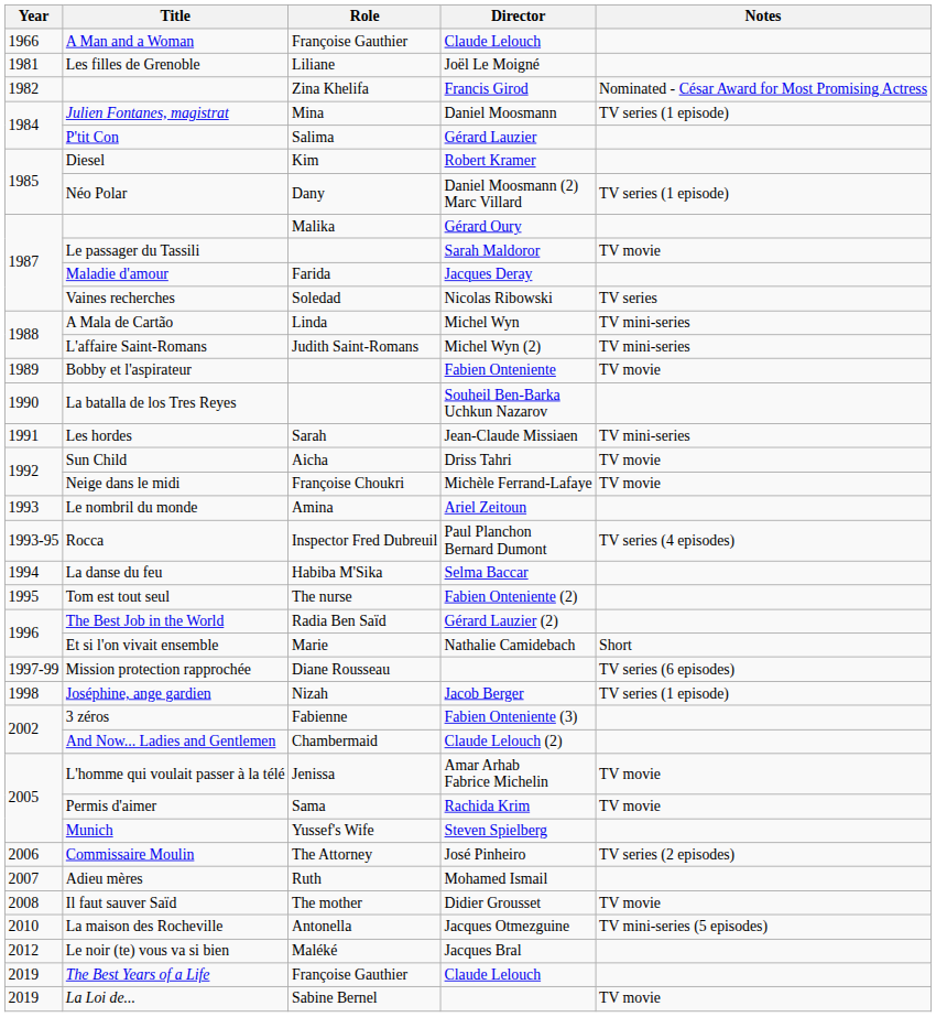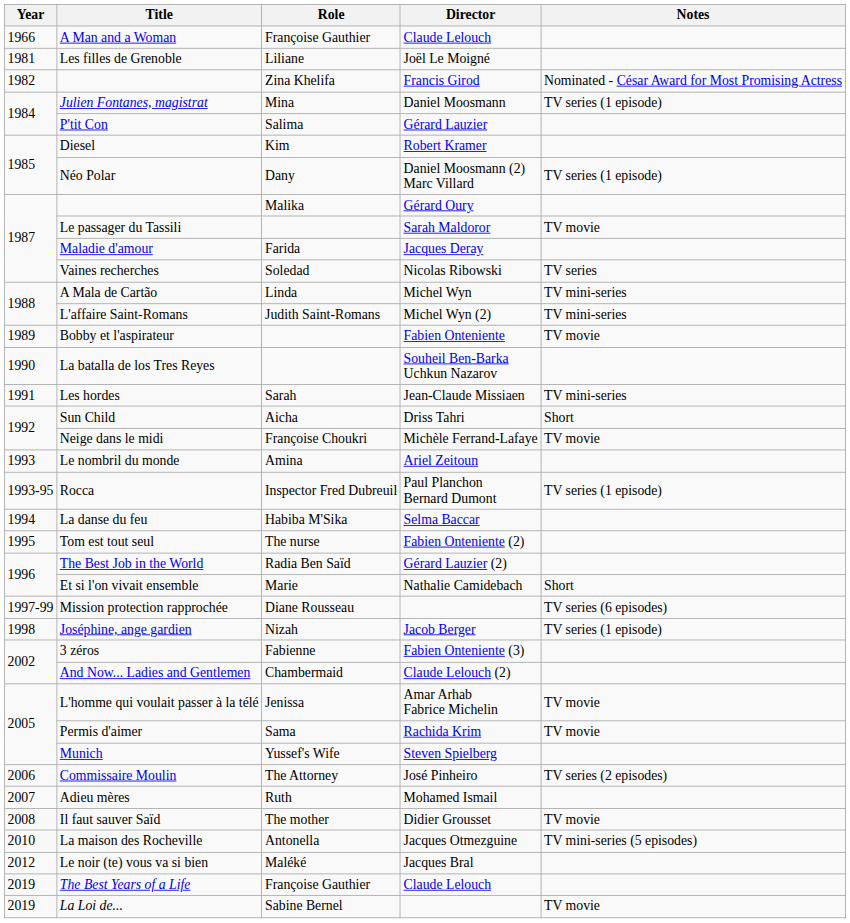Sun Child | Notes: TV movie -> Short
Rocca | Notes: TV series (4 episodes) -> TV series (1 episode)
